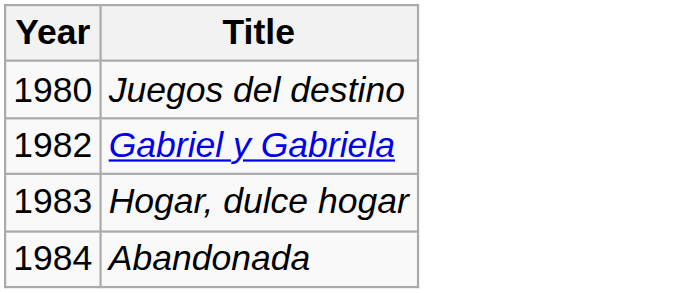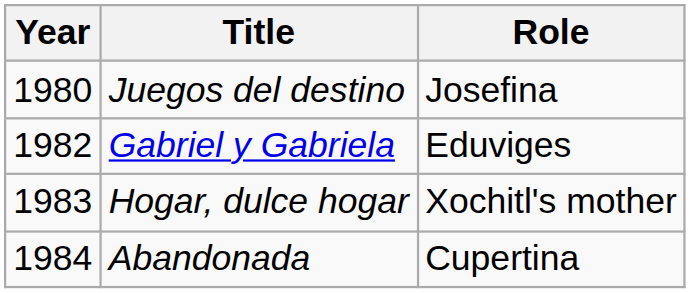+ column: Role | Josefina | Eduviges | Xochitl's mother | Cupertina
